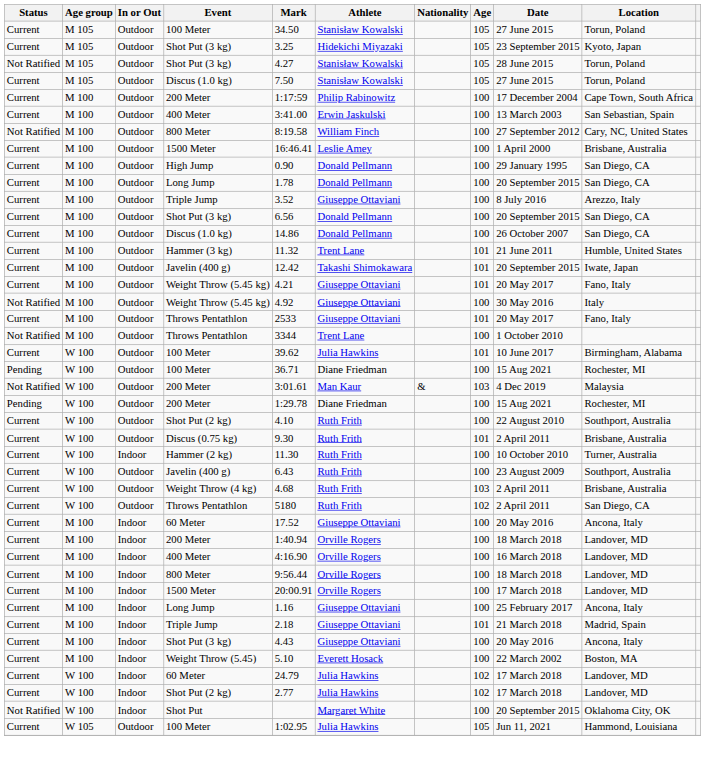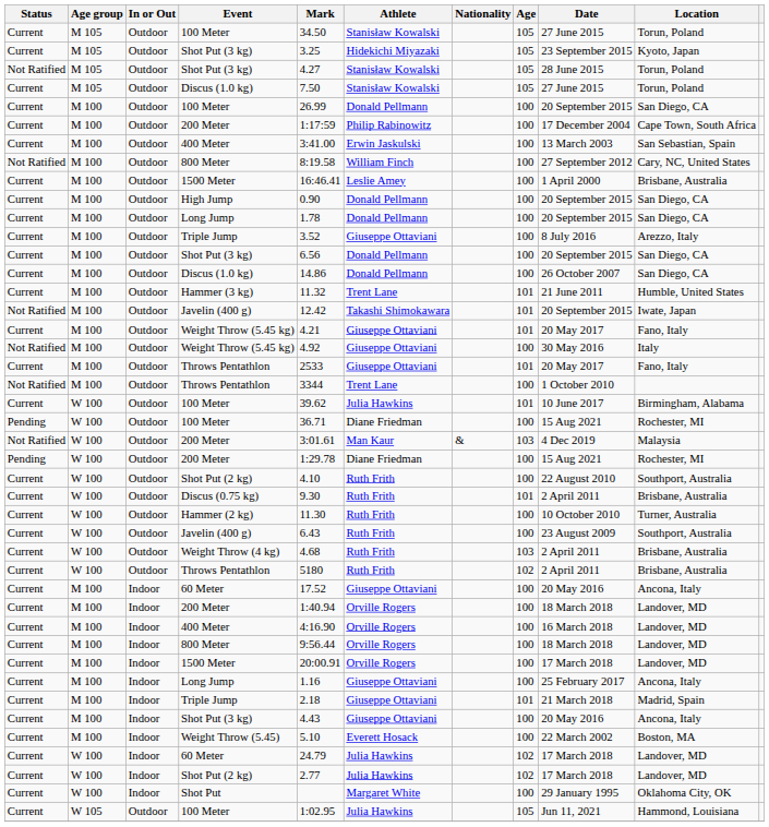+ row: Current | M 100 | Outdoor | 100 Meter | 26.99 | Donald Pellmann | 100 | 20 September 2015 | San Diego, CA
High Jump | Date: 29 January 1995 -> 20 September 2015
M 100 / Javelin (400 g) | Status: Current -> Not Ratified
Hammer (2 kg) | In or Out: Indoor -> Outdoor
W 100 / Throws Pentathlon | Location: San Diego, CA -> Brisbane, Australia
Shot Put | Status: Not Ratified -> Current
Shot Put | Date: 20 September 2015 -> 29 January 1995
